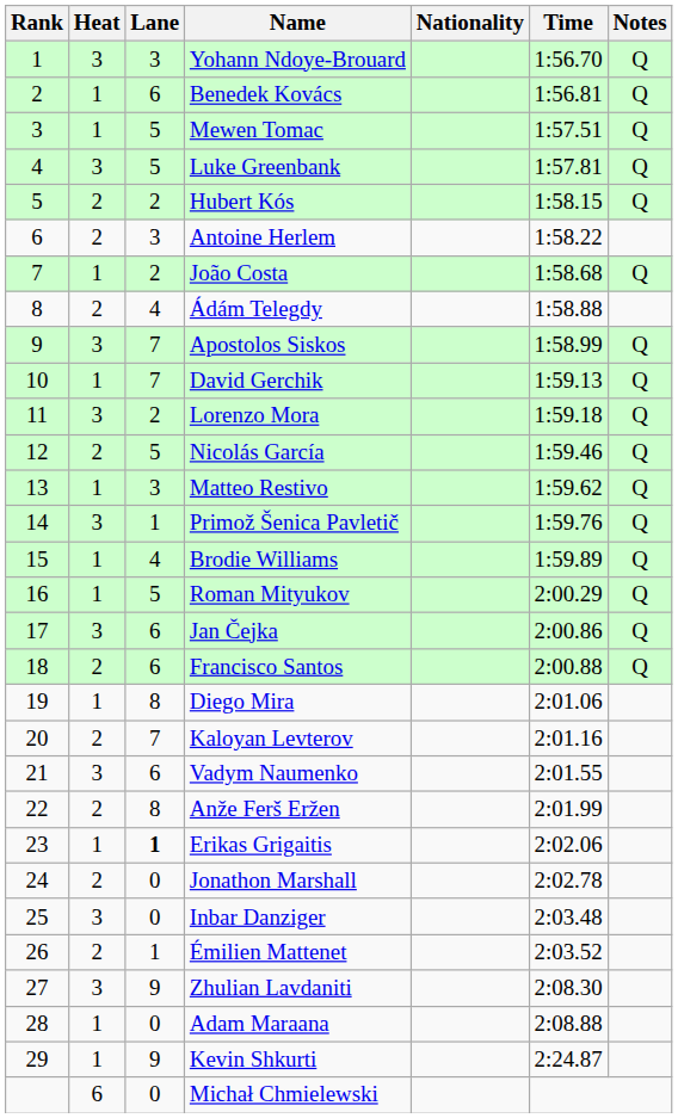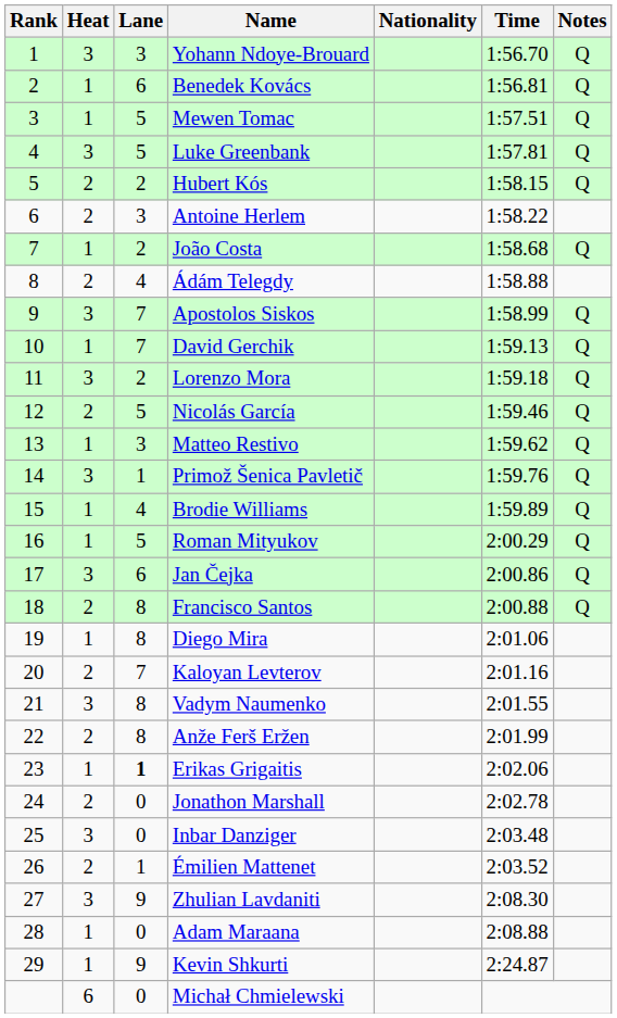Francisco Santos | Lane: 6 -> 8
Vadym Naumenko | Lane: 6 -> 8
